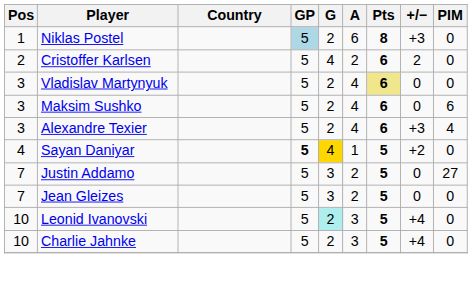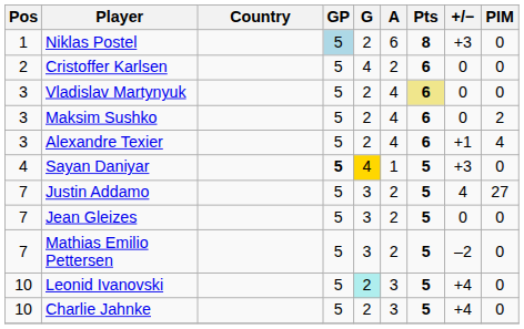Cristoffer Karlsen | +/−: 2 -> 0
Maksim Sushko | PIM: 6 -> 2
Alexandre Texier | +/−: +3 -> +1
Sayan Daniyar | +/−: +2 -> +3
Justin Addamo | +/−: 0 -> 4
+ row: 7 | Mathias Emilio Pettersen | 5 | 3 | 2 | 5 | –2 | 0
